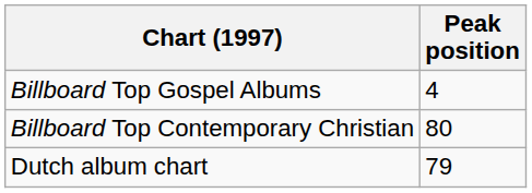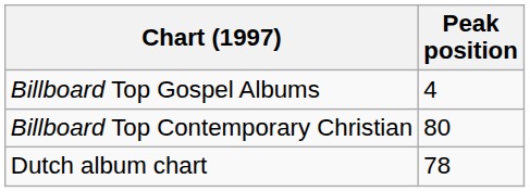Dutch album chart | Peak position: 79 -> 78
